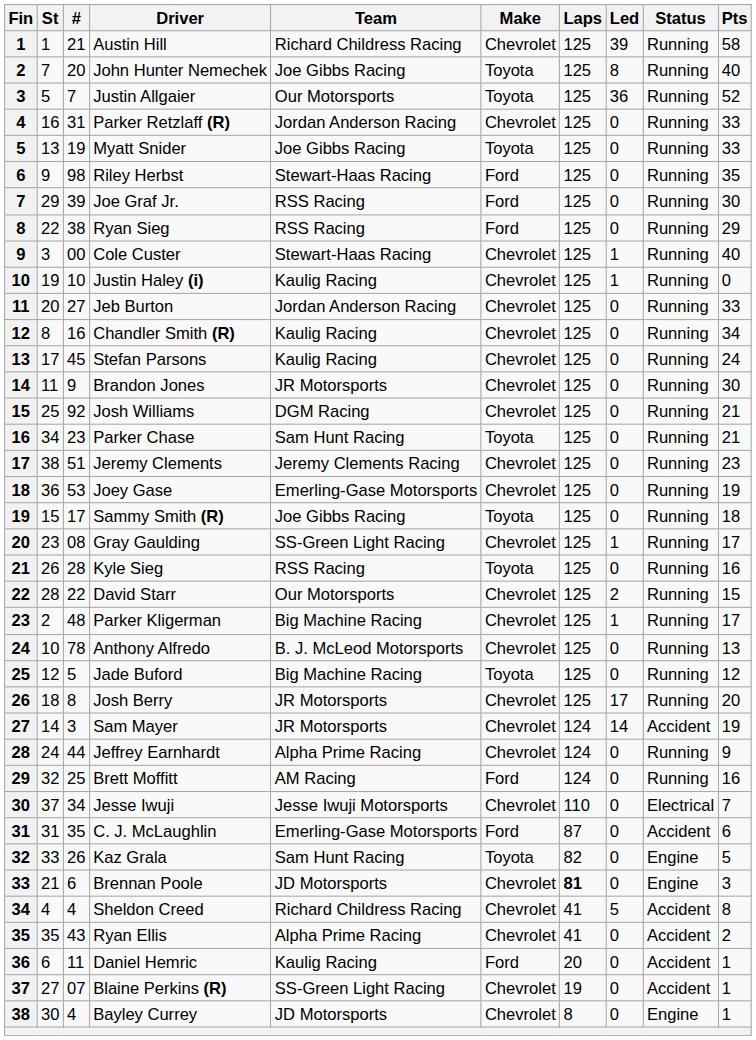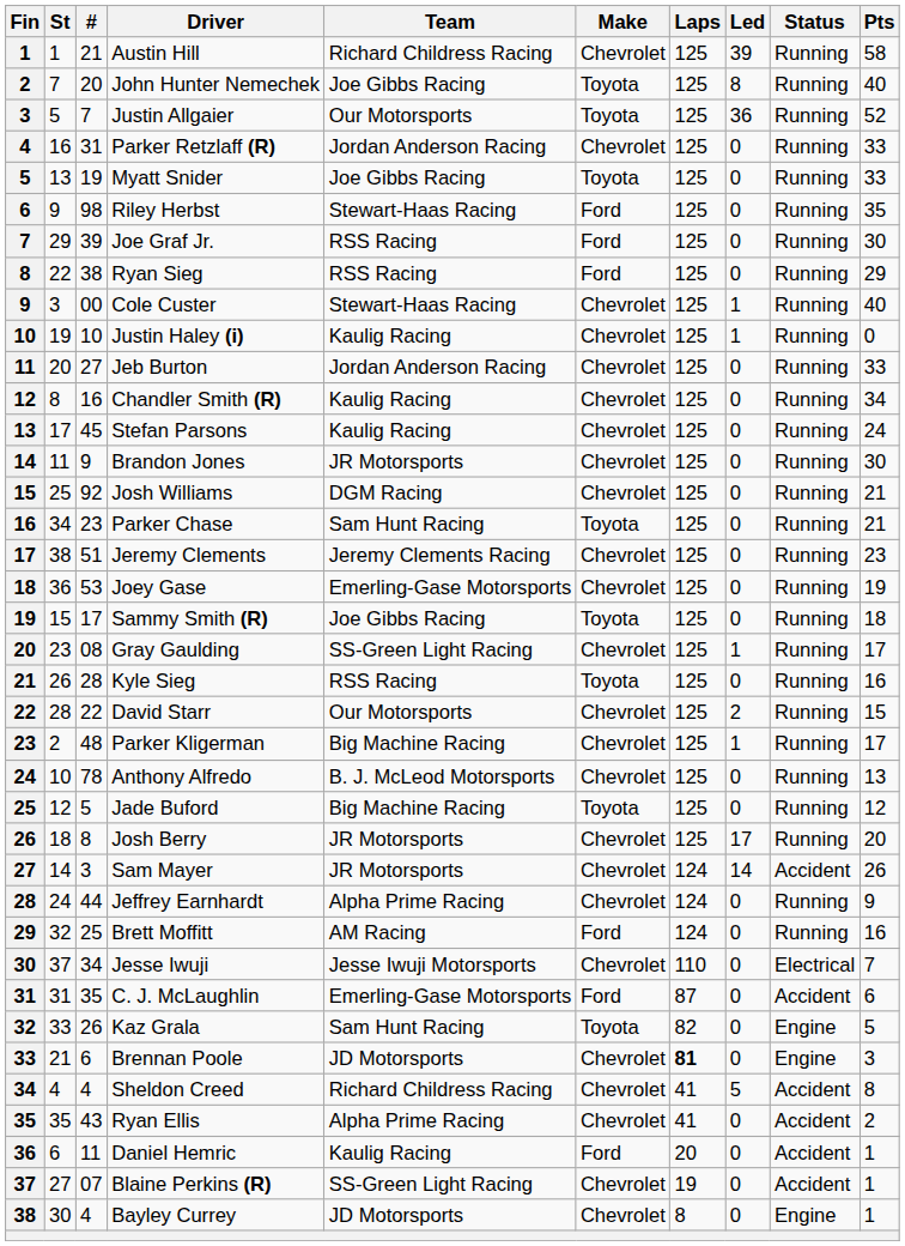Sam Mayer | Pts: 19 -> 26
